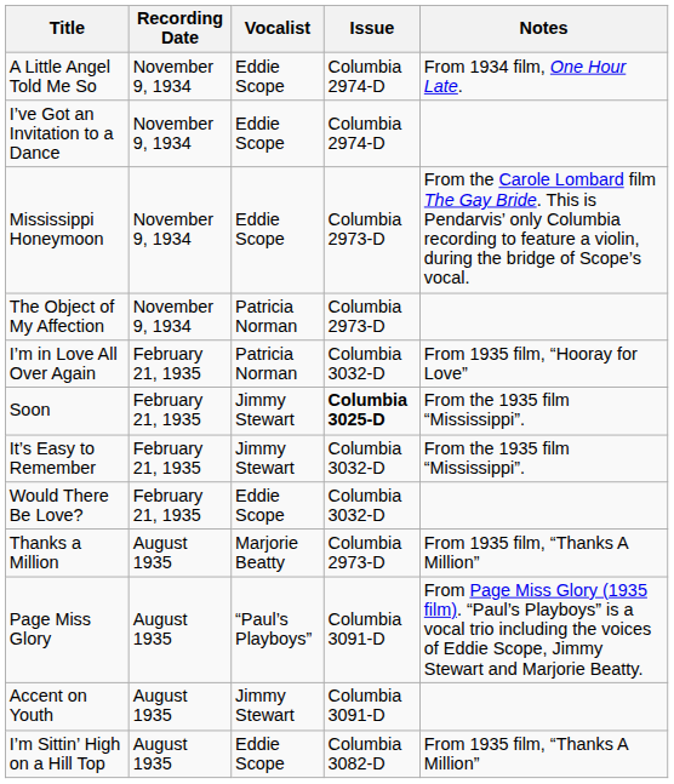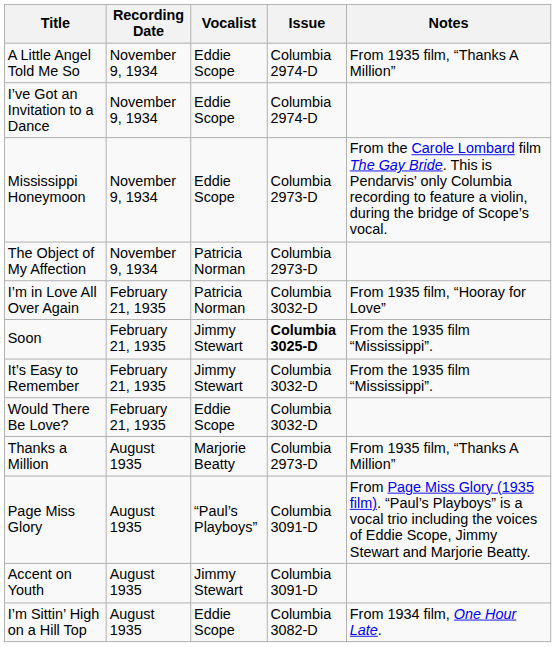A Little Angel Told Me So | Notes: From 1934 film, One Hour Late. -> From 1935 film, “Thanks A Million”
I’m Sittin’ High on a Hill Top | Notes: From 1935 film, “Thanks A Million” -> From 1934 film, One Hour Late.
